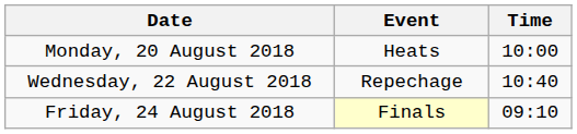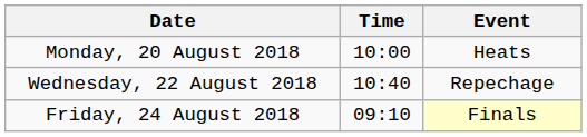columns swapped: Time <-> Event
